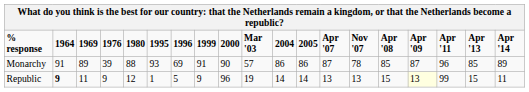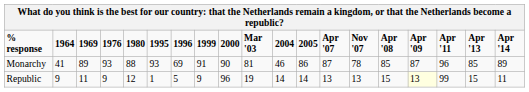Monarchy | 1964: 91 -> 41
Monarchy | 1976: 39 -> 93
Monarchy | Mar '03: 57 -> 81
Monarchy | 2004: 86 -> 46
Republic | 1964: bold -> normal
